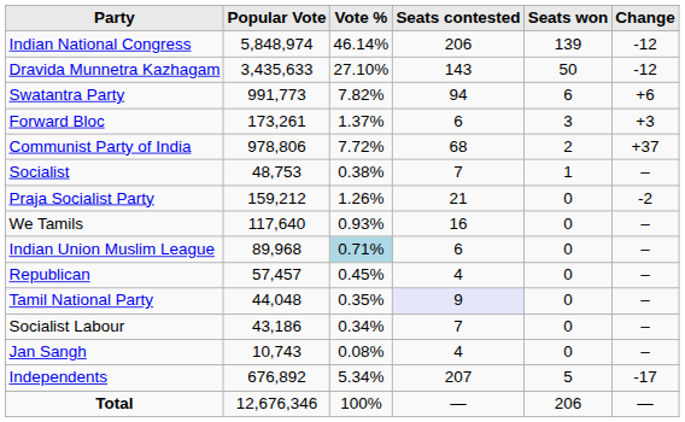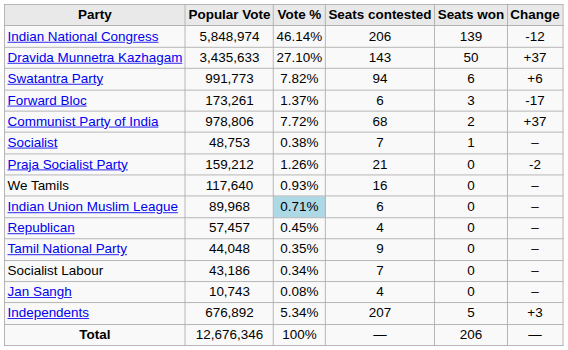Dravida Munnetra Kazhagam | Change: -12 -> +37
Forward Bloc | Change: +3 -> -17
Tamil National Party | Seats contested: lavender background -> no background
Independents | Change: -17 -> +3
